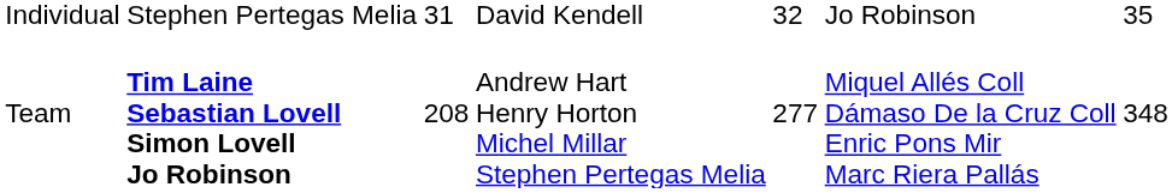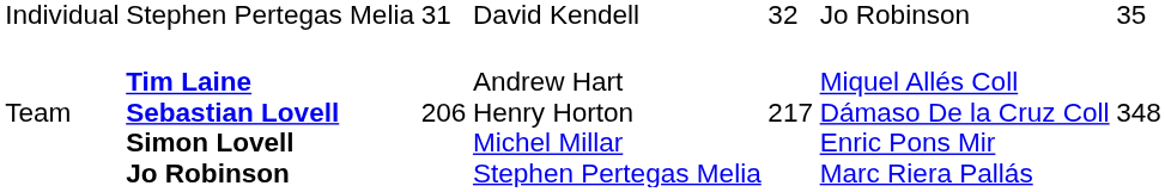Team | column 3: 208 -> 206
Team | column 5: 277 -> 217
